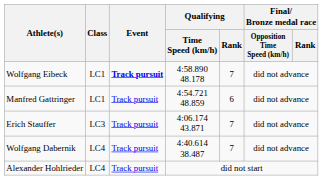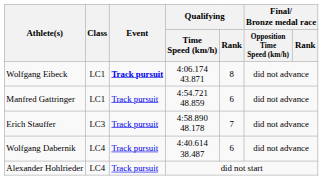Wolfgang Eibeck | Qualifying / Time Speed (km/h): 4:58.890 48.178 -> 4:06.174 43.871
Wolfgang Eibeck | Qualifying / Rank: 7 -> 8
Erich Stauffer | Qualifying / Time Speed (km/h): 4:06.174 43.871 -> 4:58.890 48.178
Wolfgang Dabernik | Qualifying / Rank: 7 -> 6
